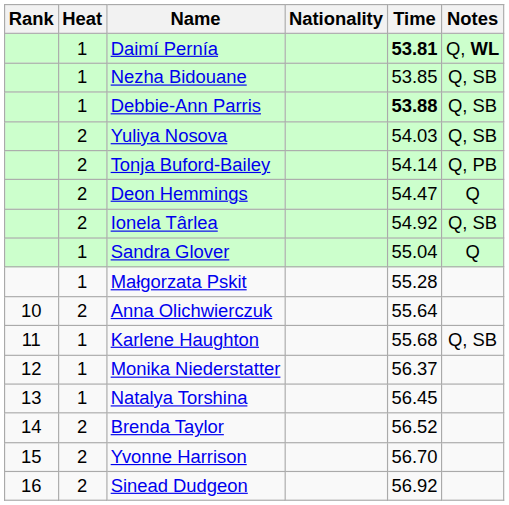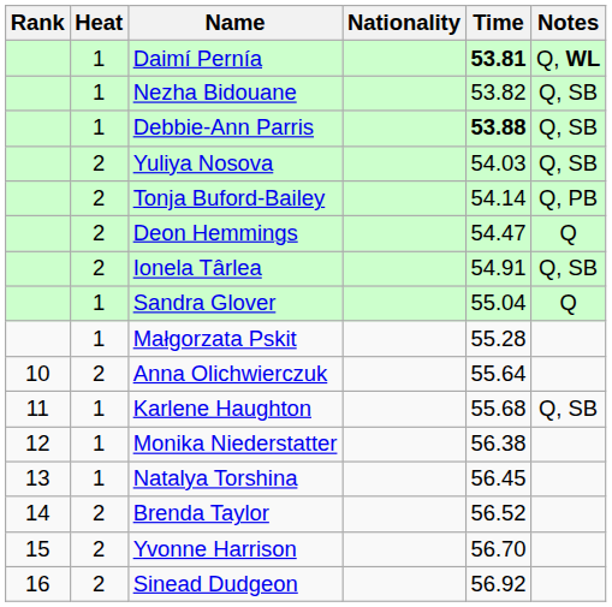Nezha Bidouane | Time: 53.85 -> 53.82
Ionela Târlea | Time: 54.92 -> 54.91
Monika Niederstatter | Time: 56.37 -> 56.38
